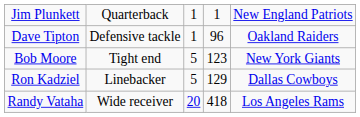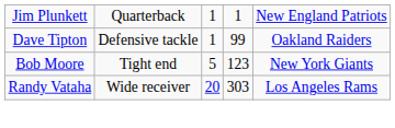Dave Tipton | column 4: 96 -> 99
- row: Ron Kadziel | Linebacker | 5 | 129 | Dallas Cowboys
Randy Vataha | column 4: 418 -> 303
